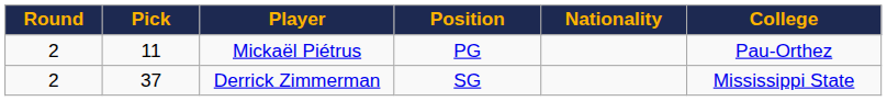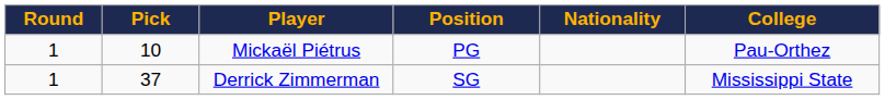Mickaël Piétrus | Round: 2 -> 1
Mickaël Piétrus | Pick: 11 -> 10
Derrick Zimmerman | Round: 2 -> 1
